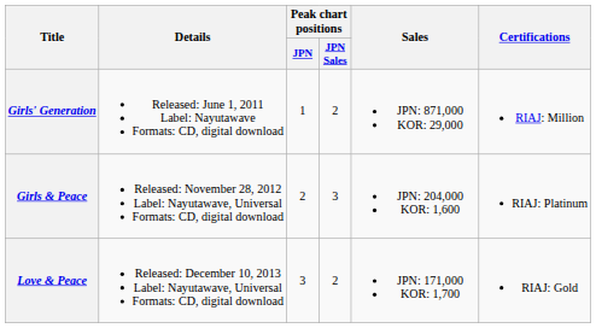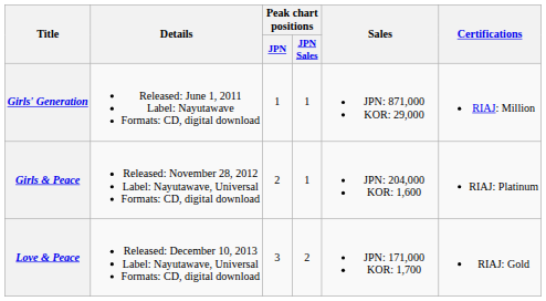Girls' Generation | Peak chart positions / JPN Sales: 2 -> 1
Girls & Peace | Peak chart positions / JPN Sales: 3 -> 1
